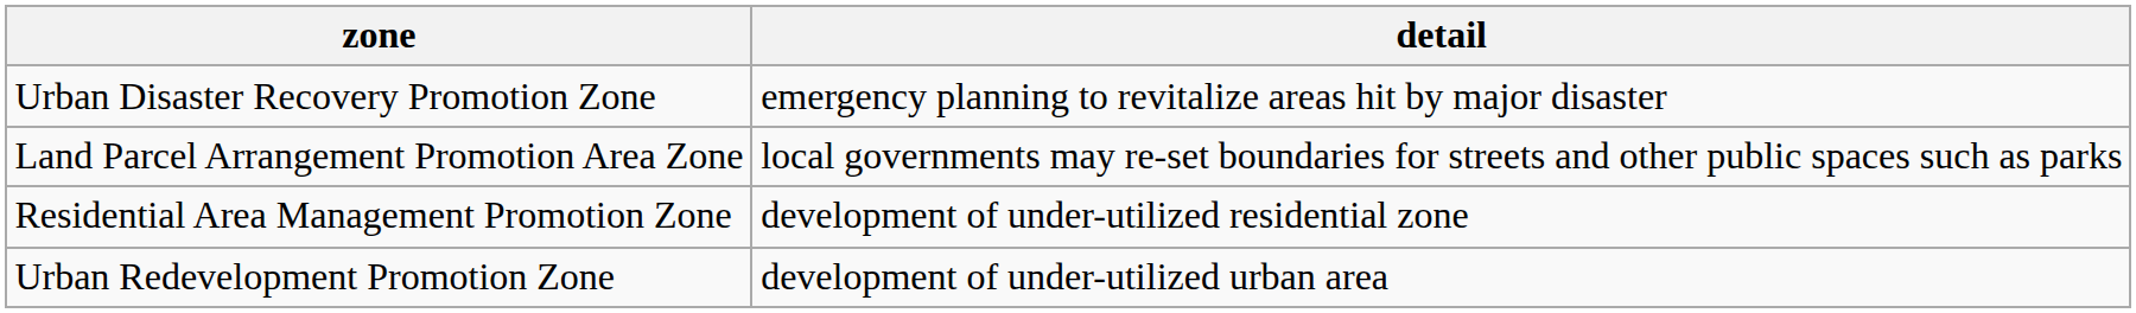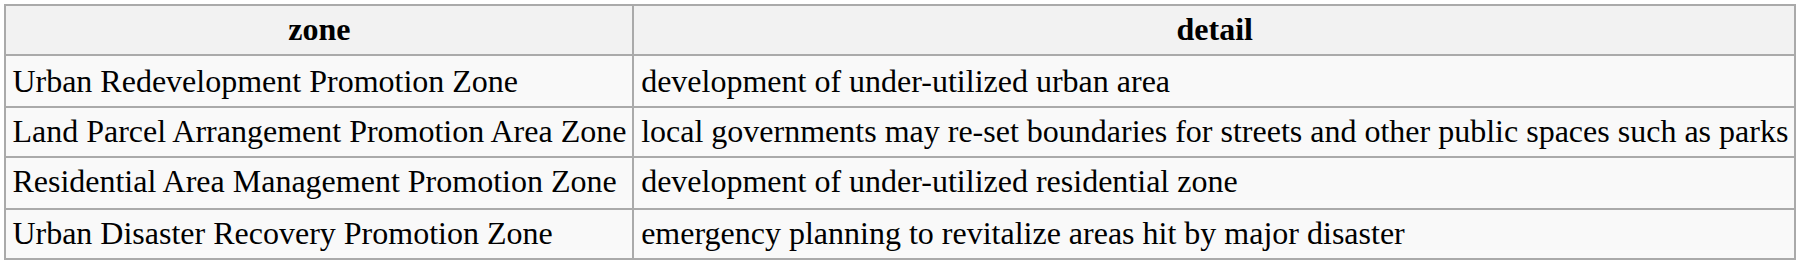rows swapped: Urban Redevelopment Promotion Zone <-> Urban Disaster Recovery Promotion Zone
